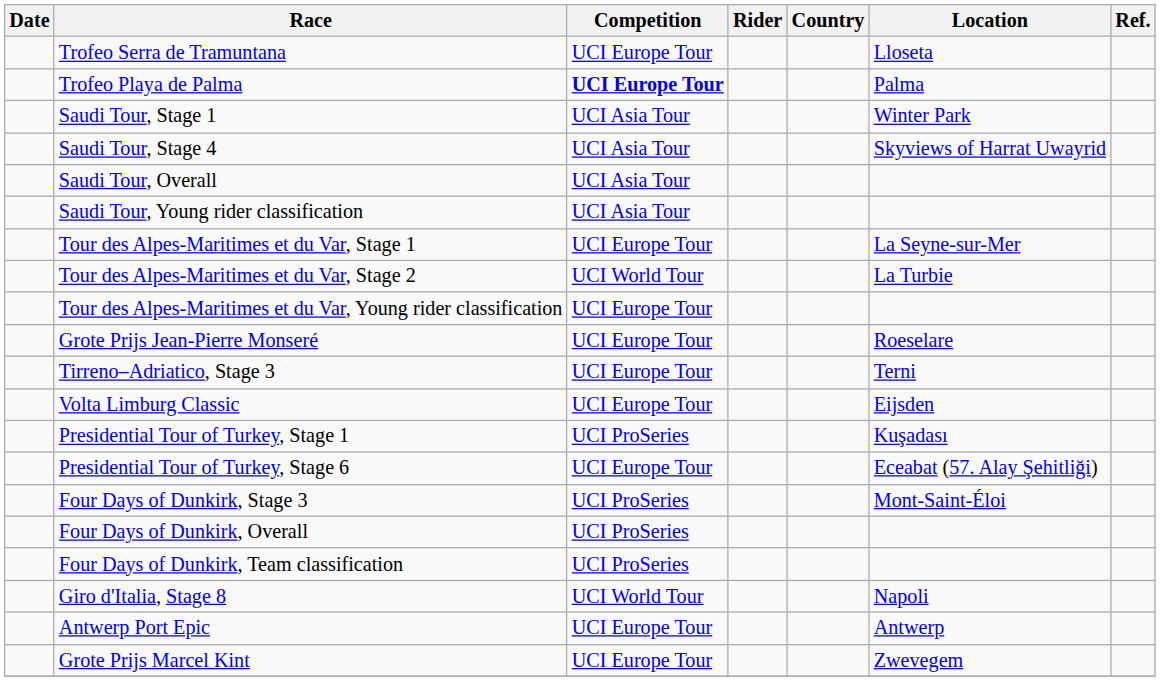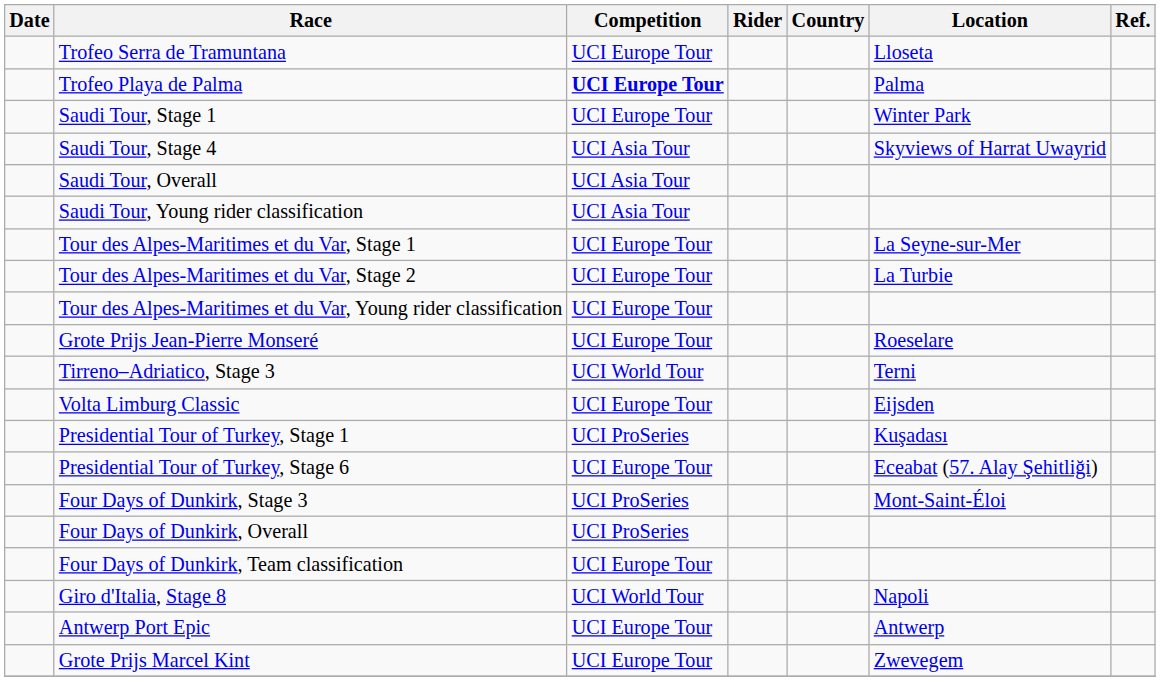Saudi Tour, Stage 1 | Competition: UCI Asia Tour -> UCI Europe Tour
Tour des Alpes-Maritimes et du Var, Stage 2 | Competition: UCI World Tour -> UCI Europe Tour
Tirreno–Adriatico, Stage 3 | Competition: UCI Europe Tour -> UCI World Tour
Four Days of Dunkirk, Team classification | Competition: UCI ProSeries -> UCI Europe Tour
